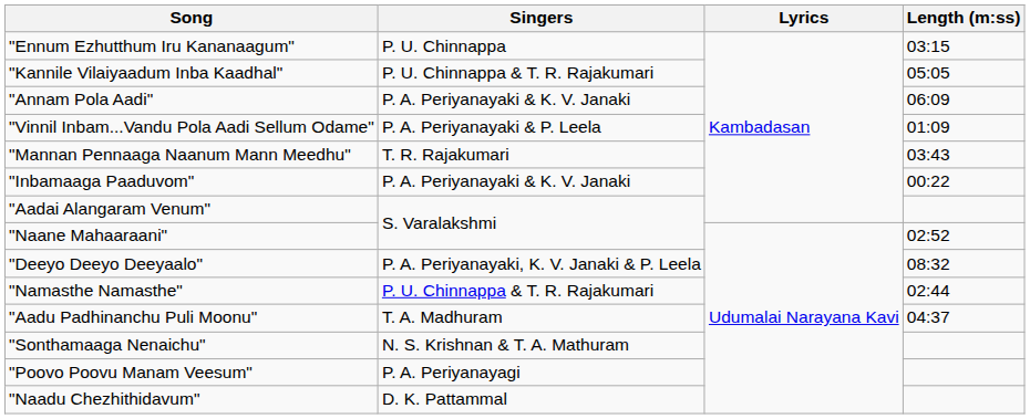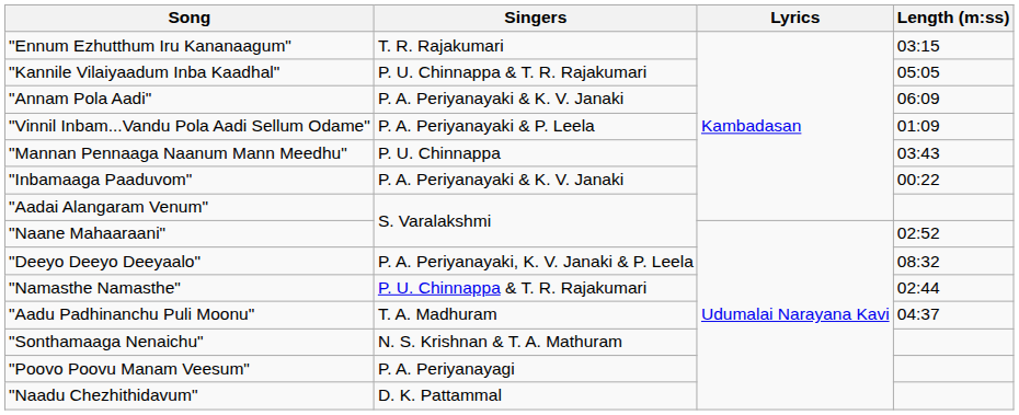"Ennum Ezhutthum Iru Kananaagum" | Singers: P. U. Chinnappa -> T. R. Rajakumari
"Mannan Pennaaga Naanum Mann Meedhu" | Singers: T. R. Rajakumari -> P. U. Chinnappa
